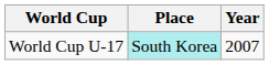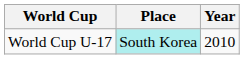World Cup U-17 | Year: 2007 -> 2010
